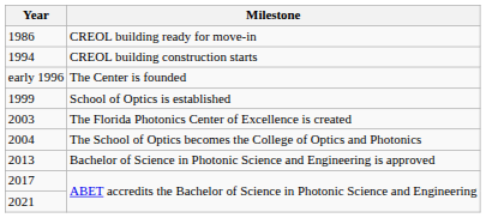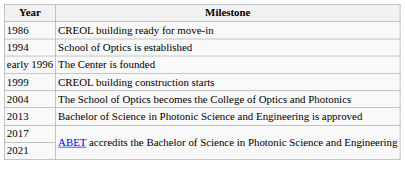1994 | Milestone: CREOL building construction starts -> School of Optics is established
1999 | Milestone: School of Optics is established -> CREOL building construction starts
- row: 2003 | The Florida Photonics Center of Excellence is created
